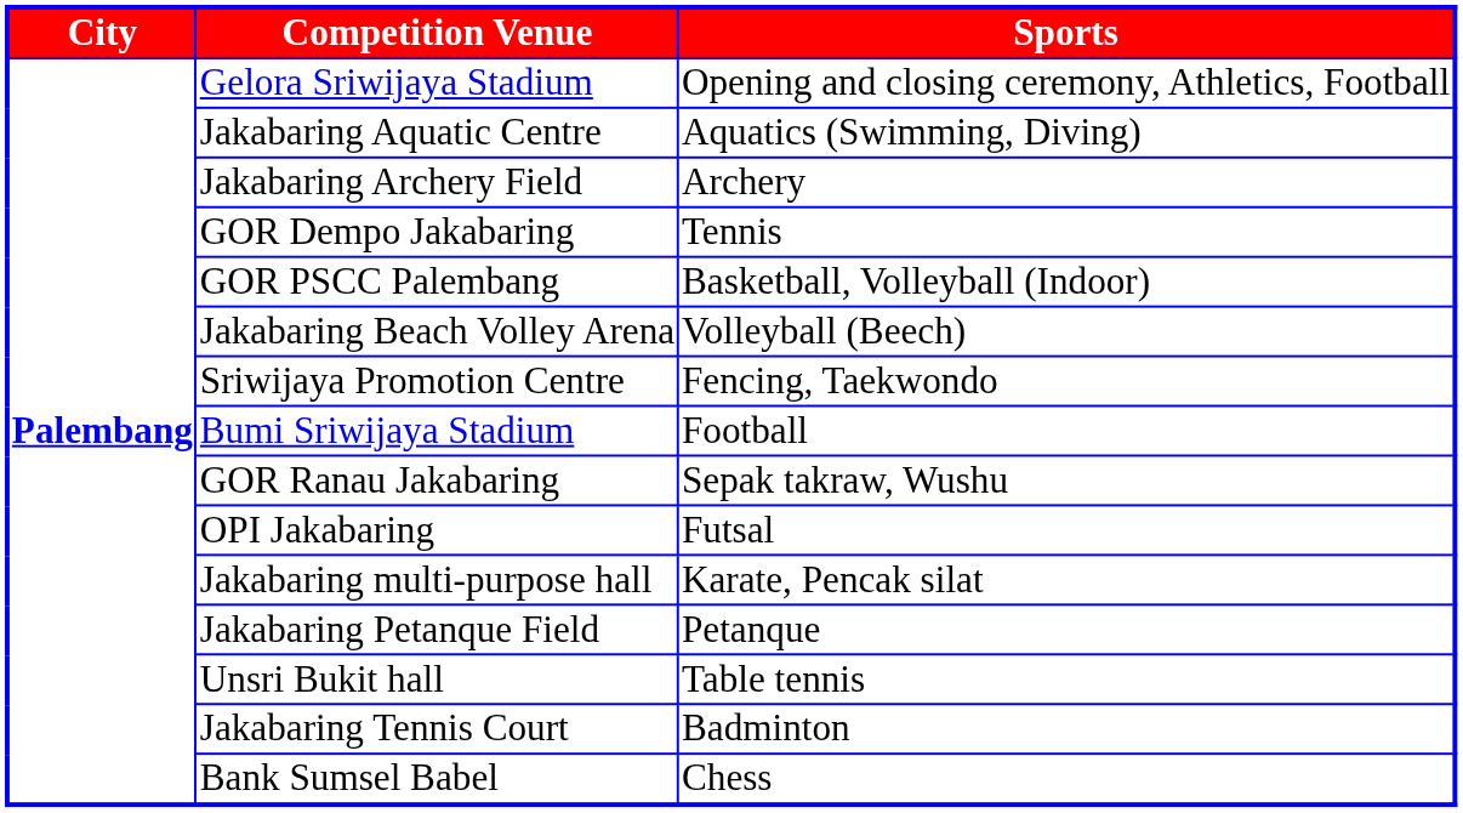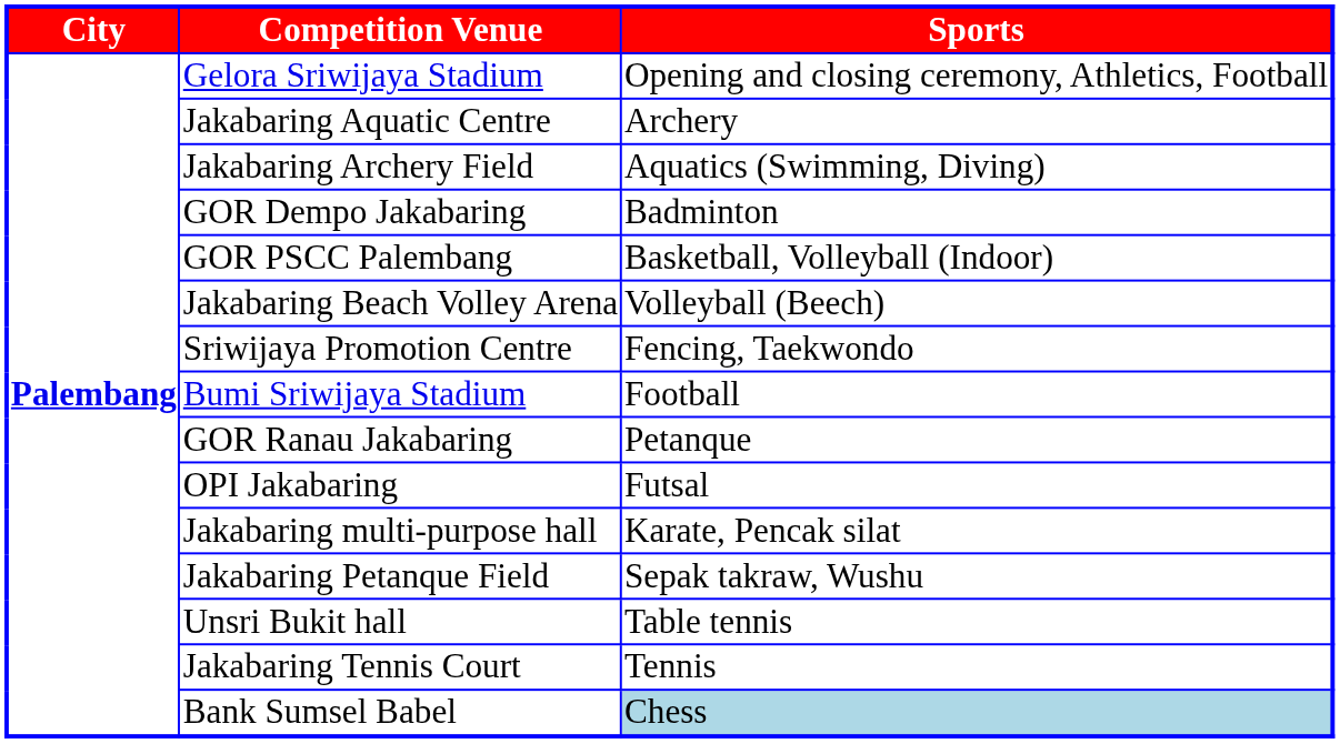Jakabaring Aquatic Centre | column 3: Aquatics (Swimming, Diving) -> Archery
Jakabaring Archery Field | column 3: Archery -> Aquatics (Swimming, Diving)
GOR Dempo Jakabaring | column 3: Tennis -> Badminton
GOR Ranau Jakabaring | column 3: Sepak takraw, Wushu -> Petanque
Jakabaring Petanque Field | column 3: Petanque -> Sepak takraw, Wushu
Jakabaring Tennis Court | column 3: Badminton -> Tennis
Bank Sumsel Babel | column 3: no background -> lightblue background
